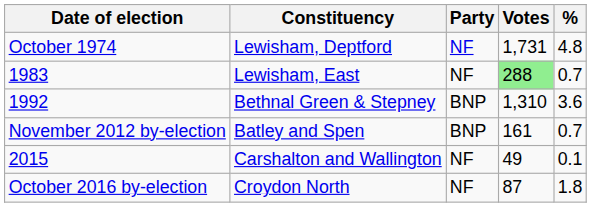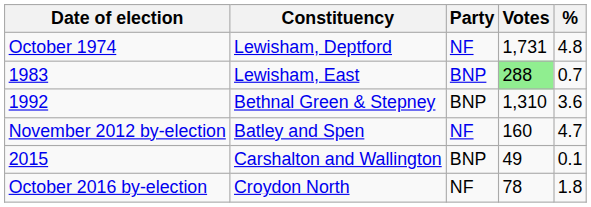1983 | Party: NF -> BNP
November 2012 by-election | Party: BNP -> NF
November 2012 by-election | Votes: 161 -> 160
November 2012 by-election | %: 0.7 -> 4.7
2015 | Party: NF -> BNP
October 2016 by-election | Votes: 87 -> 78
